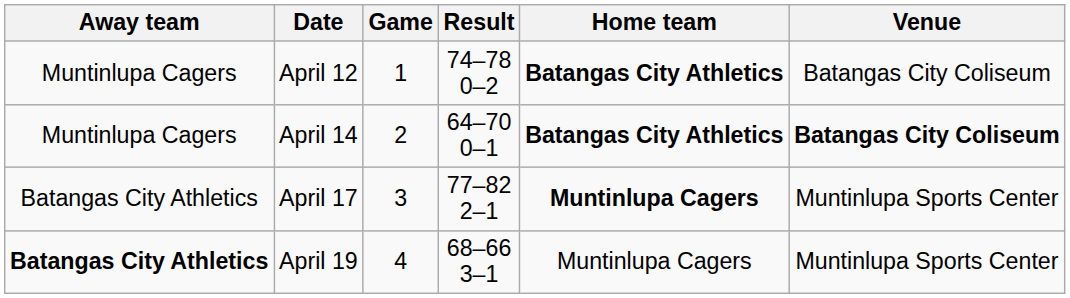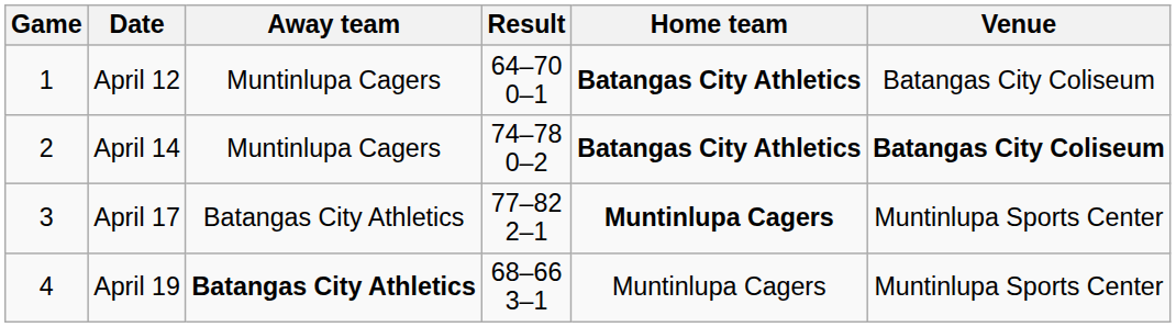columns swapped: Game <-> Away team
April 12 | Result: 74–78 0–2 -> 64–70 0–1
April 14 | Result: 64–70 0–1 -> 74–78 0–2
